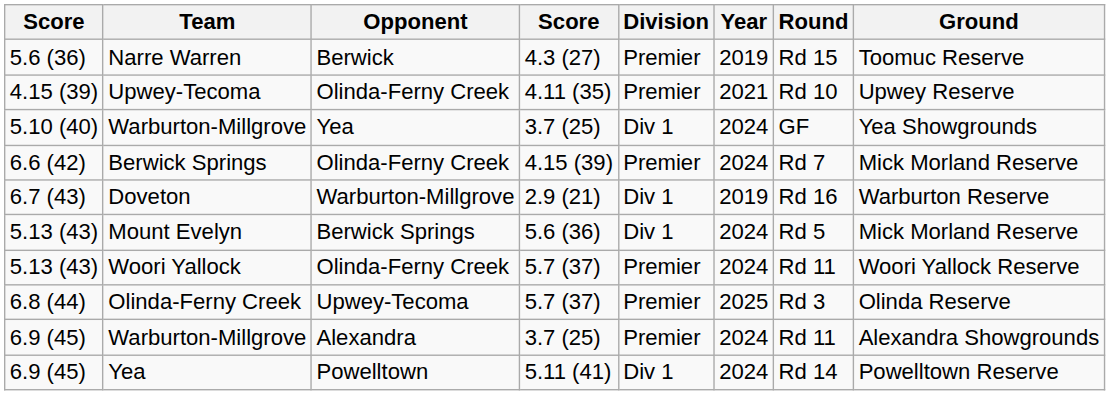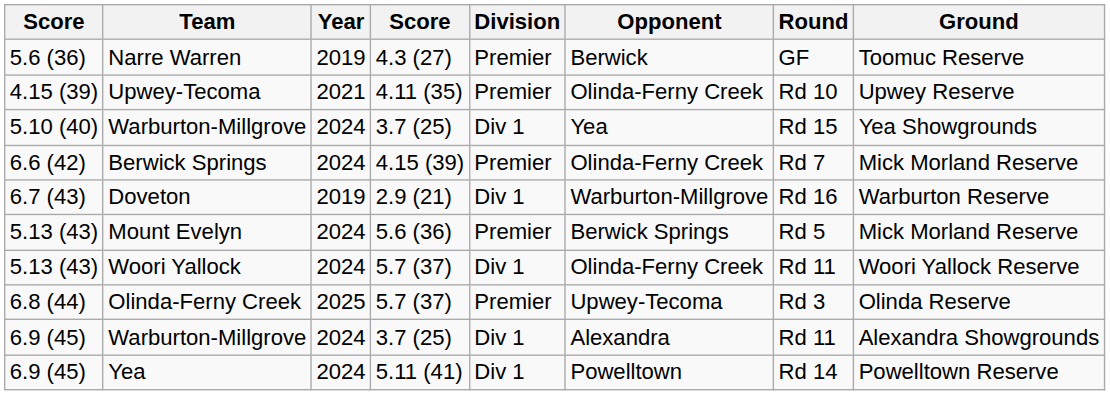columns swapped: Opponent <-> Year
Narre Warren | Round: Rd 15 -> GF
5.10 (40) / Warburton-Millgrove | Round: GF -> Rd 15
Mount Evelyn | Division: Div 1 -> Premier
Woori Yallock | Division: Premier -> Div 1
6.9 (45) / Warburton-Millgrove | Division: Premier -> Div 1
